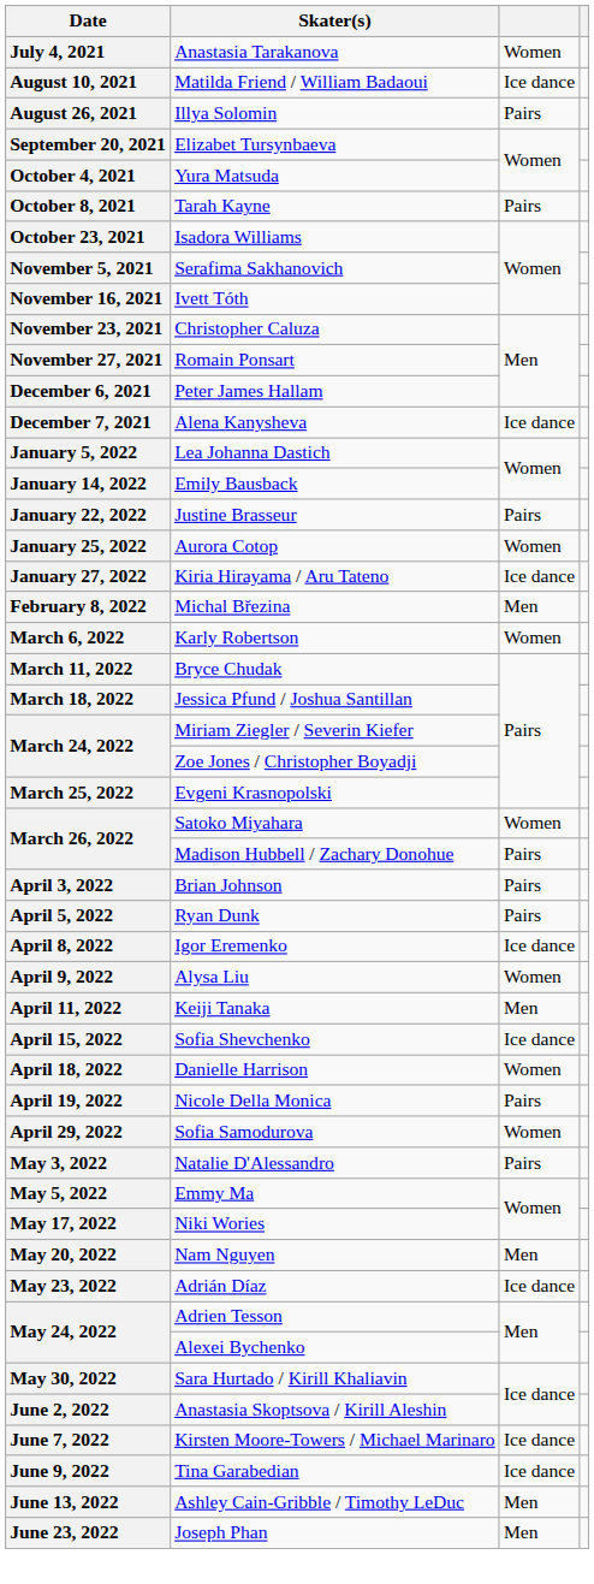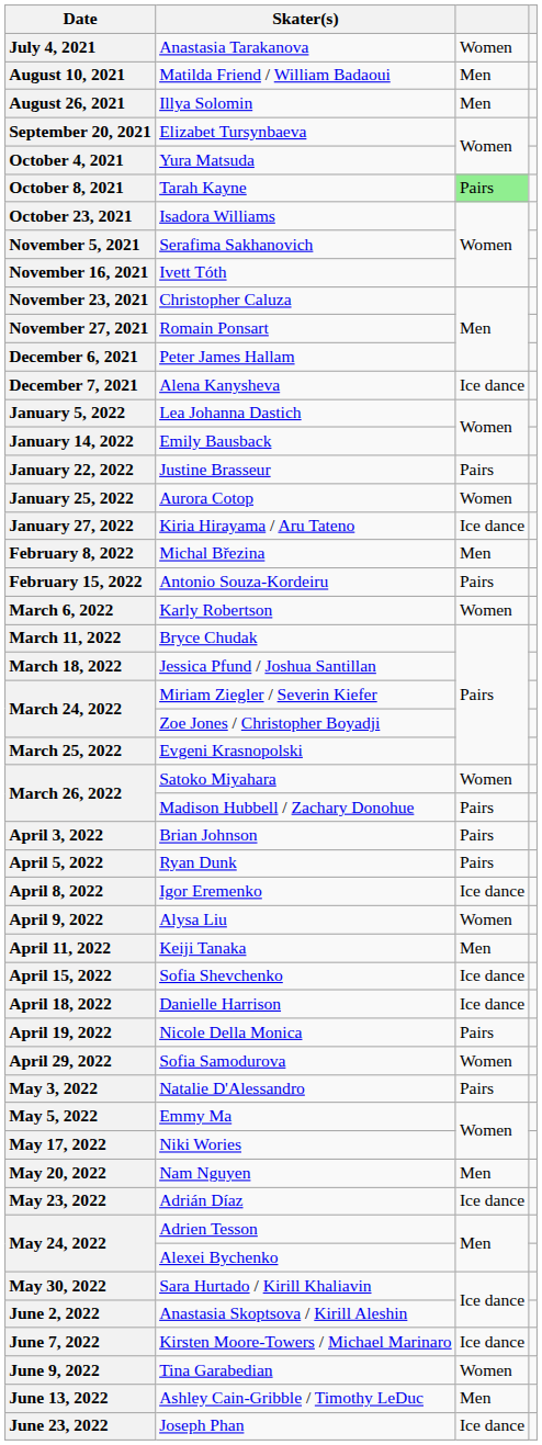August 10, 2021 | column 3: Ice dance -> Men
August 26, 2021 | column 3: Pairs -> Men
October 8, 2021 | column 3: no background -> lightgreen background
+ row: February 15, 2022 | Antonio Souza-Kordeiru | Pairs
April 18, 2022 | column 3: Women -> Ice dance
June 9, 2022 | column 3: Ice dance -> Women
June 23, 2022 | column 3: Men -> Ice dance
